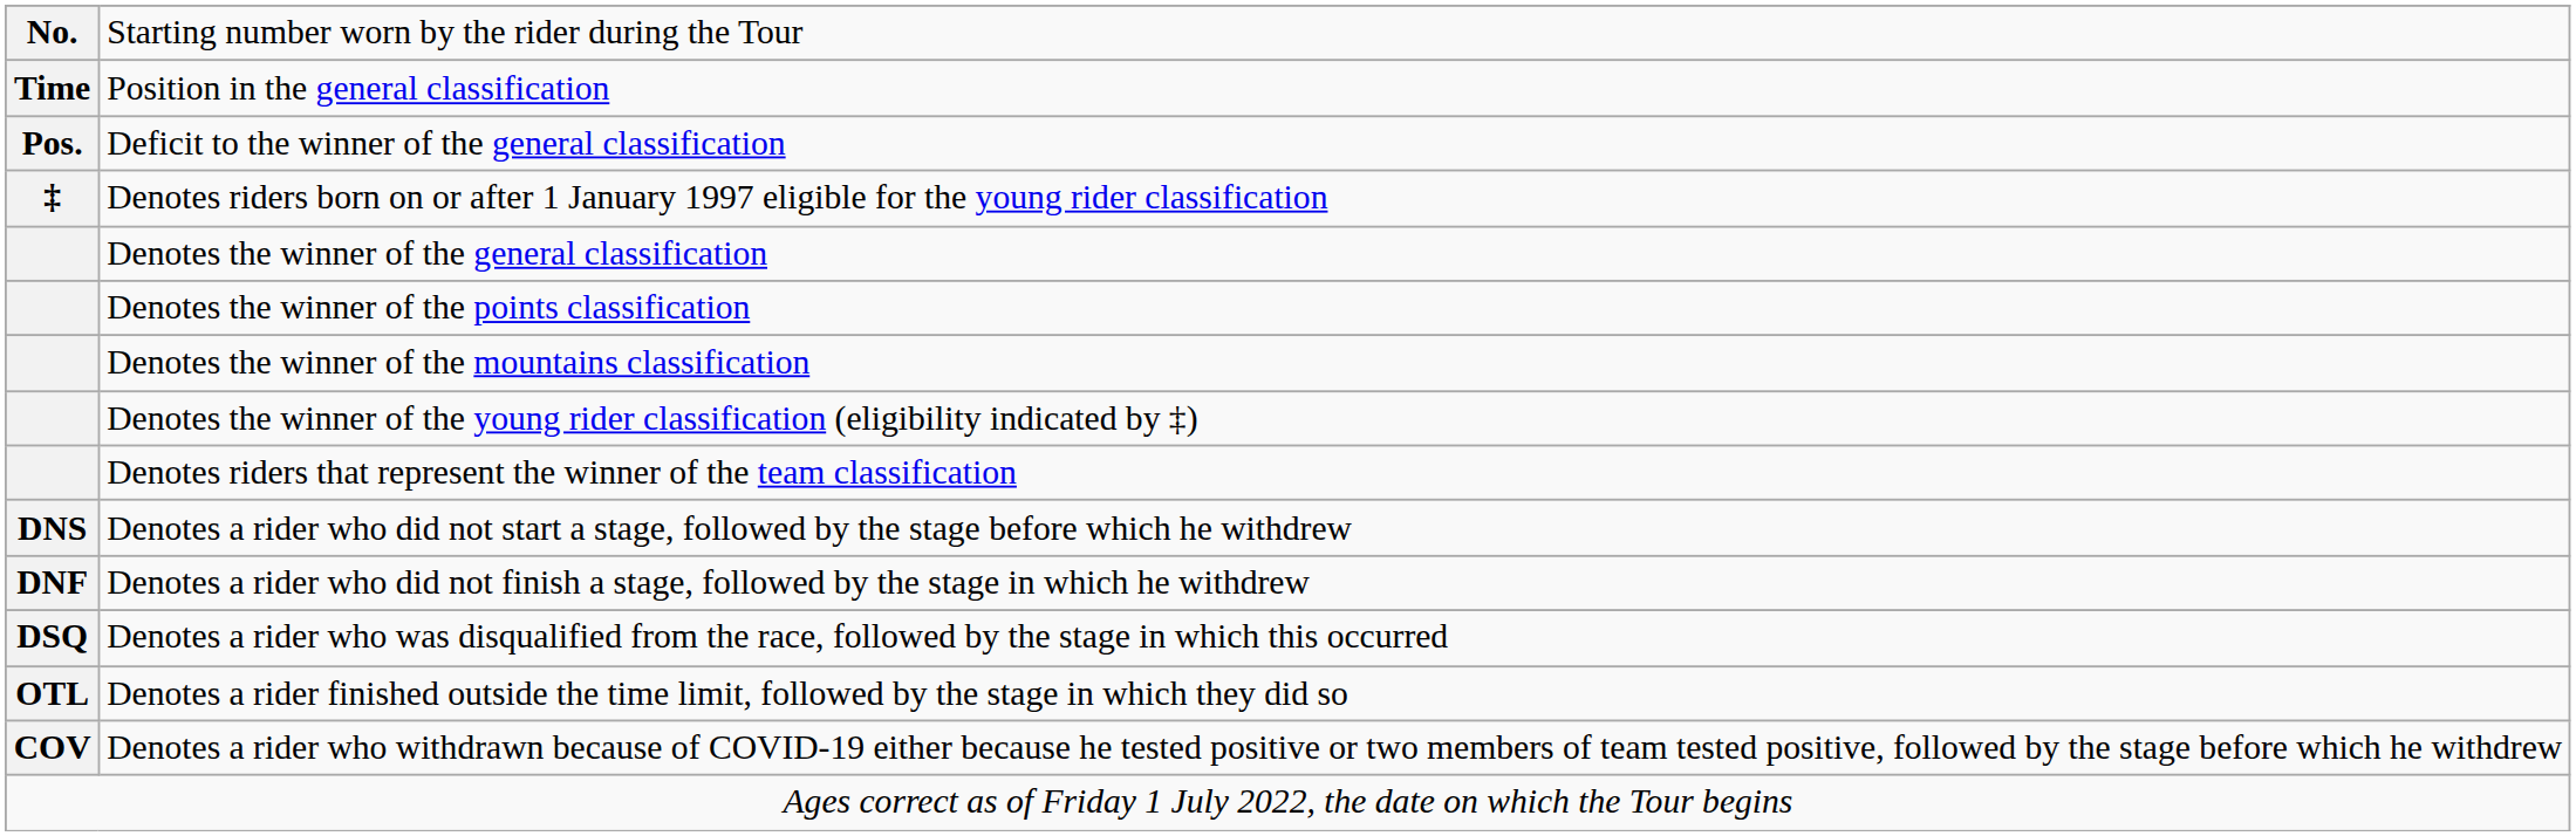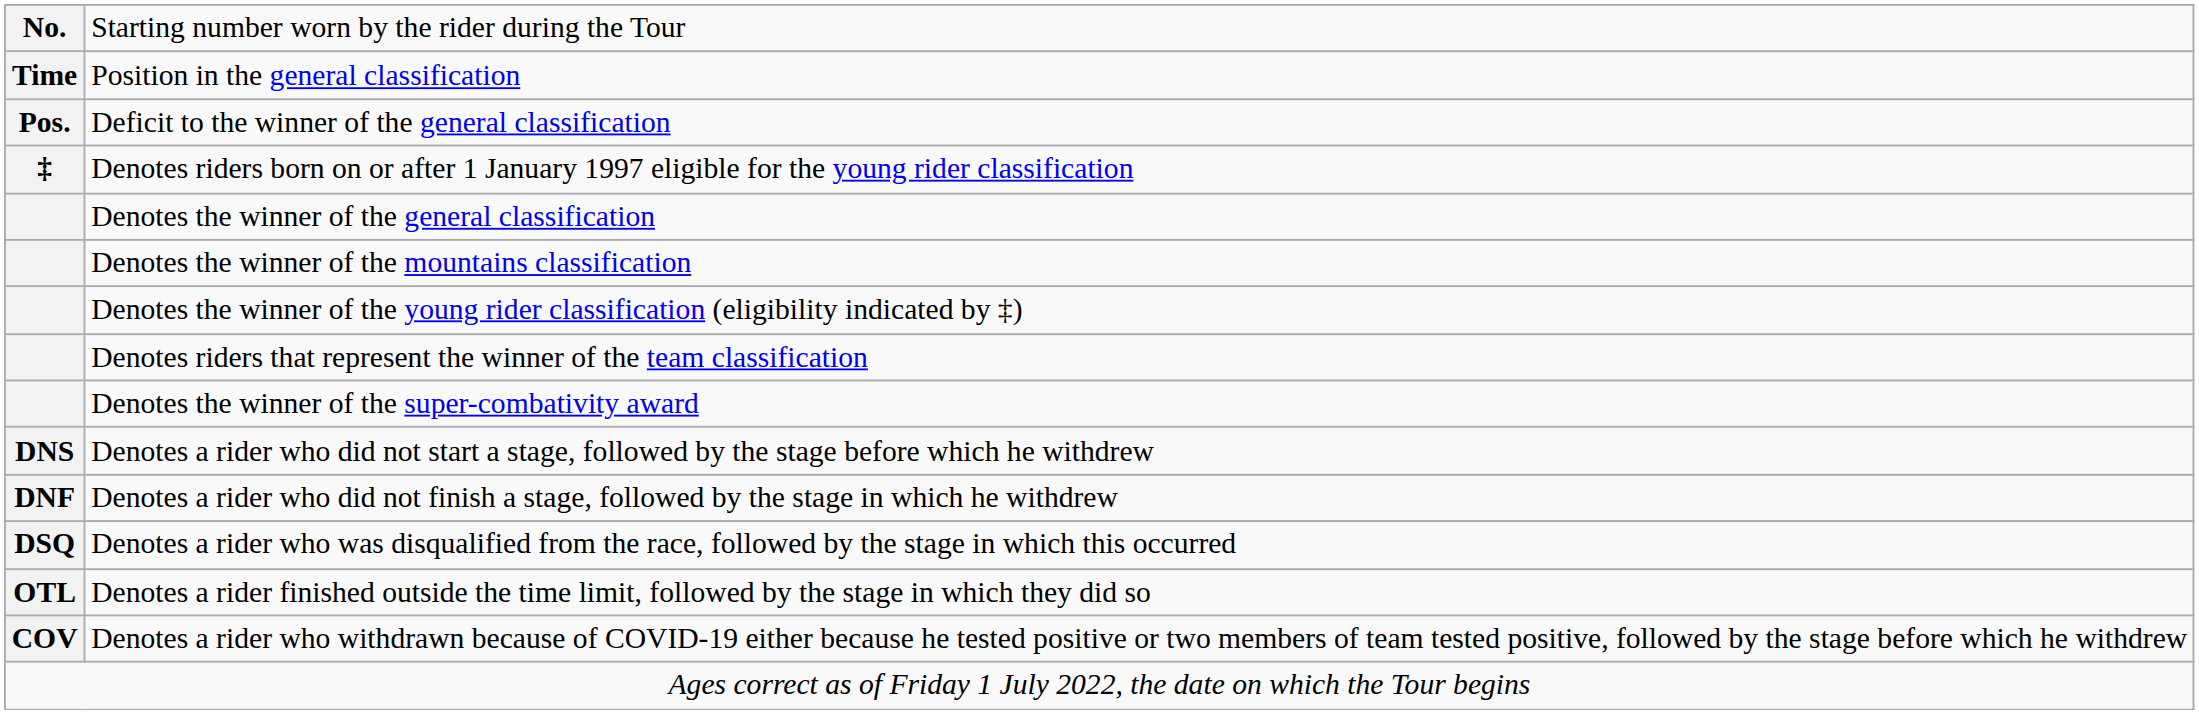- row: Denotes the winner of the points classification
+ row: Denotes the winner of the super-combativity award
